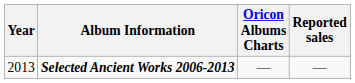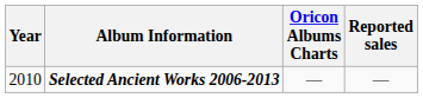Selected Ancient Works 2006-2013 | Year: 2013 -> 2010
